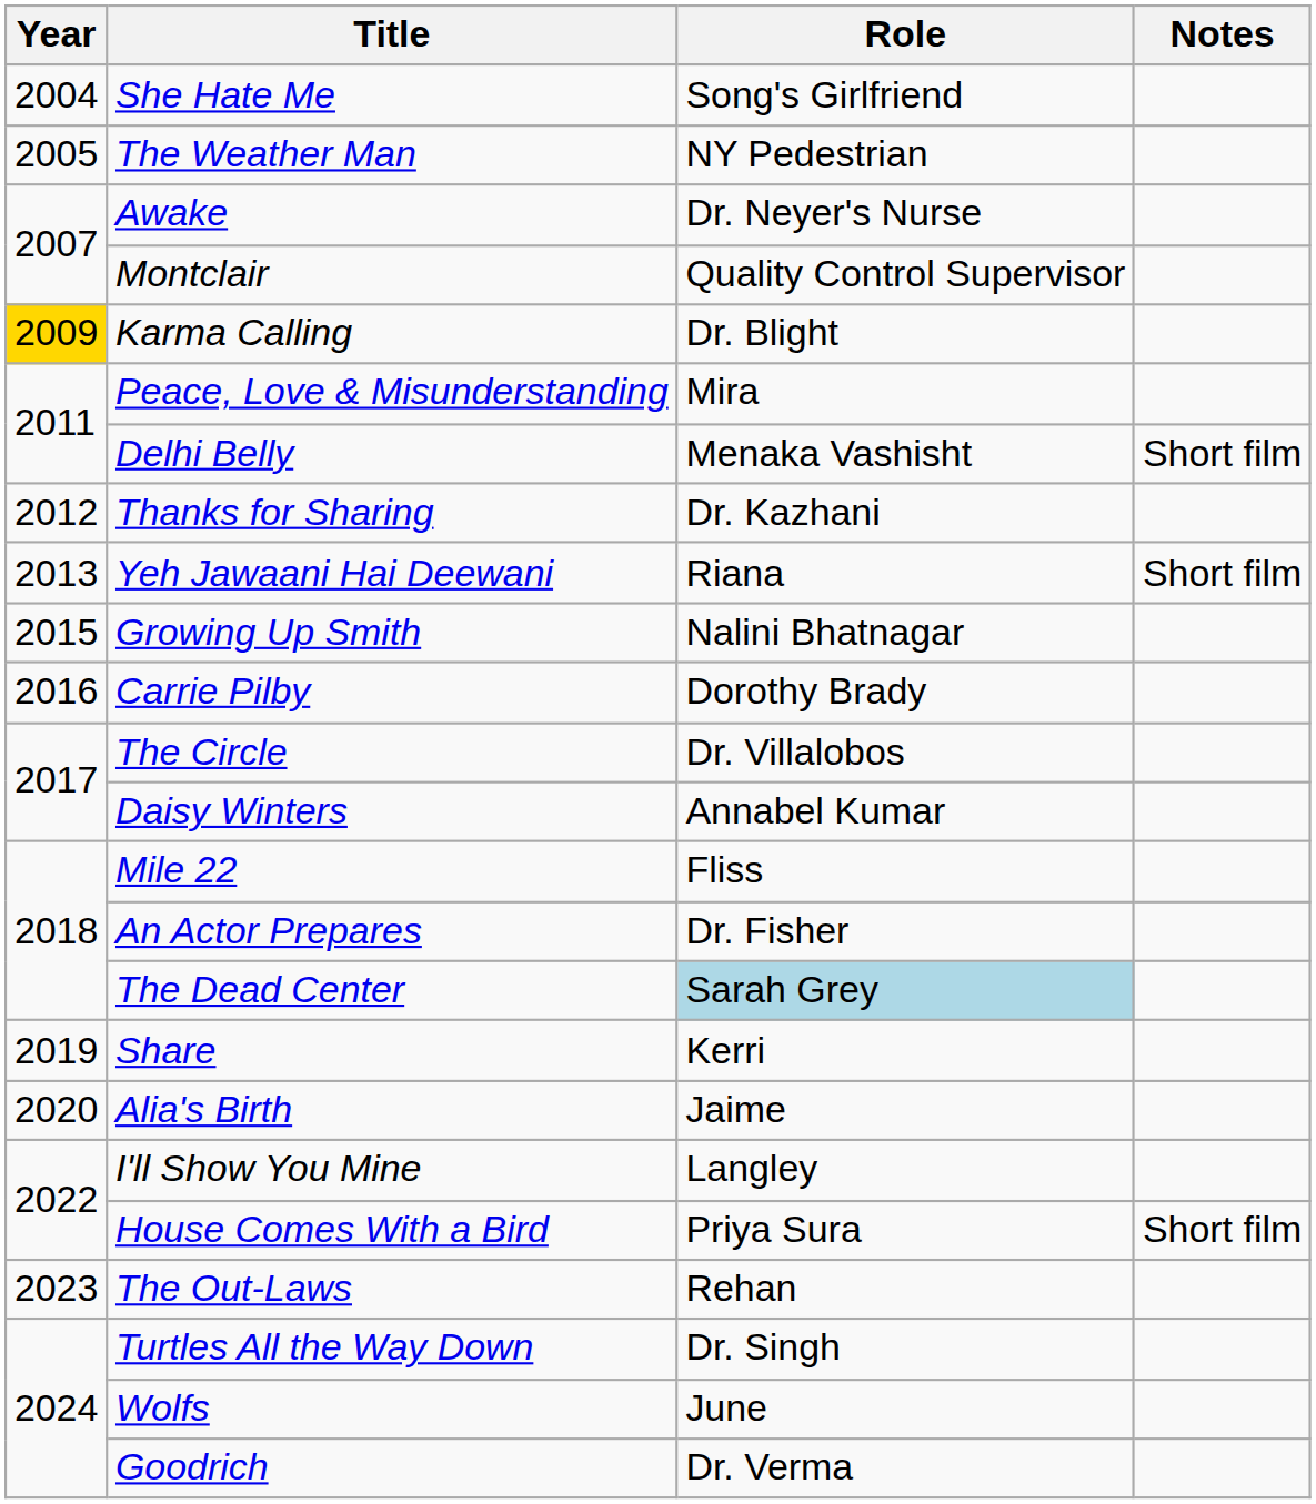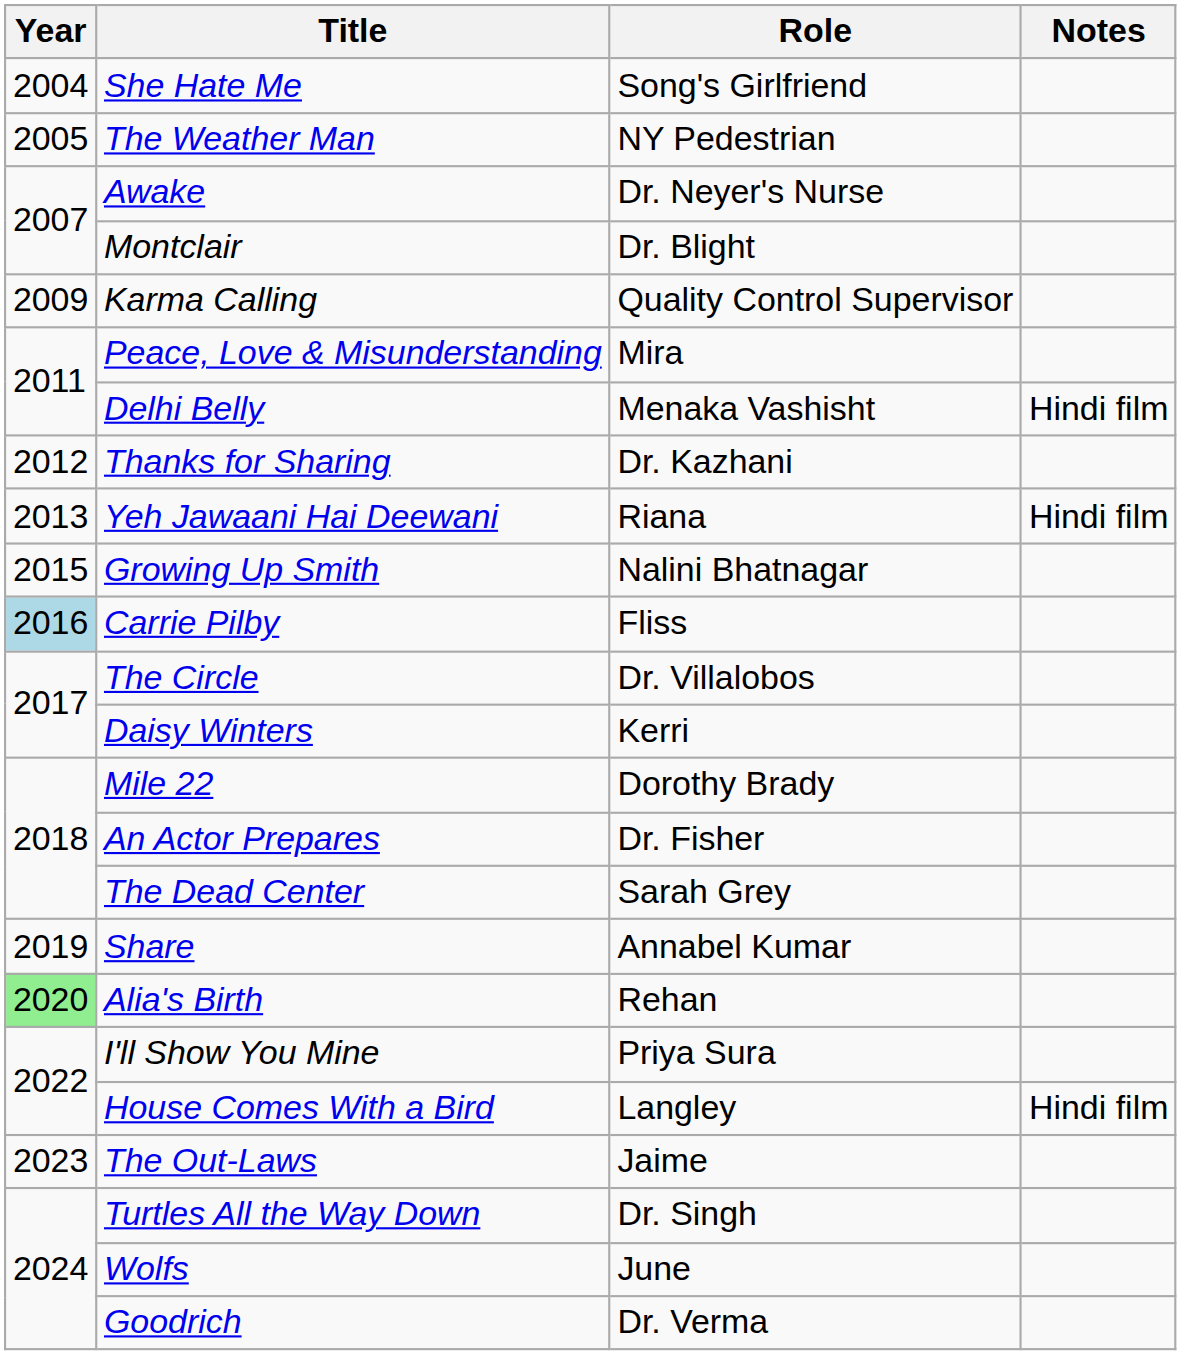Montclair | Role: Quality Control Supervisor -> Dr. Blight
Karma Calling | Year: gold background -> no background
Karma Calling | Role: Dr. Blight -> Quality Control Supervisor
Delhi Belly | Notes: Short film -> Hindi film
Yeh Jawaani Hai Deewani | Notes: Short film -> Hindi film
Carrie Pilby | Year: no background -> lightblue background
Carrie Pilby | Role: Dorothy Brady -> Fliss
Daisy Winters | Role: Annabel Kumar -> Kerri
Mile 22 | Role: Fliss -> Dorothy Brady
The Dead Center | Role: lightblue background -> no background
Share | Role: Kerri -> Annabel Kumar
Alia's Birth | Year: no background -> lightgreen background
Alia's Birth | Role: Jaime -> Rehan
I'll Show You Mine | Role: Langley -> Priya Sura
House Comes With a Bird | Role: Priya Sura -> Langley
House Comes With a Bird | Notes: Short film -> Hindi film
The Out-Laws | Role: Rehan -> Jaime
